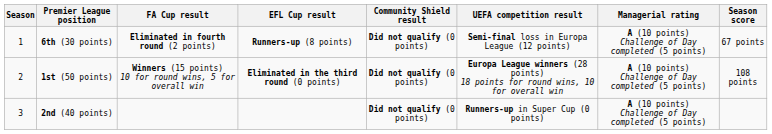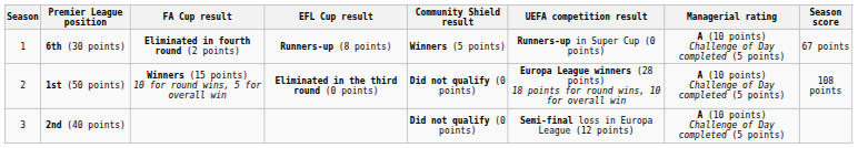6th (30 points) | Community Shield result: Did not qualify (0 points) -> Winners (5 points)
6th (30 points) | UEFA competition result: Semi-final loss in Europa League (12 points) -> Runners-up in Super Cup (0 points)
2nd (40 points) | UEFA competition result: Runners-up in Super Cup (0 points) -> Semi-final loss in Europa League (12 points)
